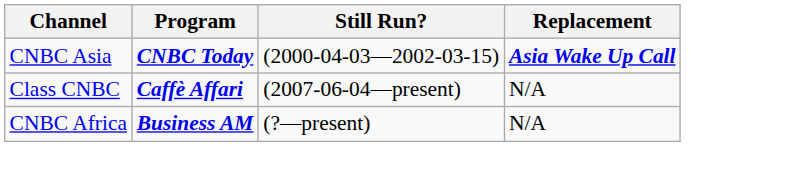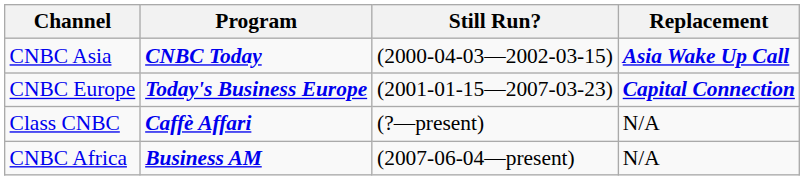+ row: CNBC Europe | Today's Business Europe | (2001-01-15—2007-03-23) | Capital Connection
Class CNBC | Still Run?: (2007-06-04—present) -> (?—present)
CNBC Africa | Still Run?: (?—present) -> (2007-06-04—present)
